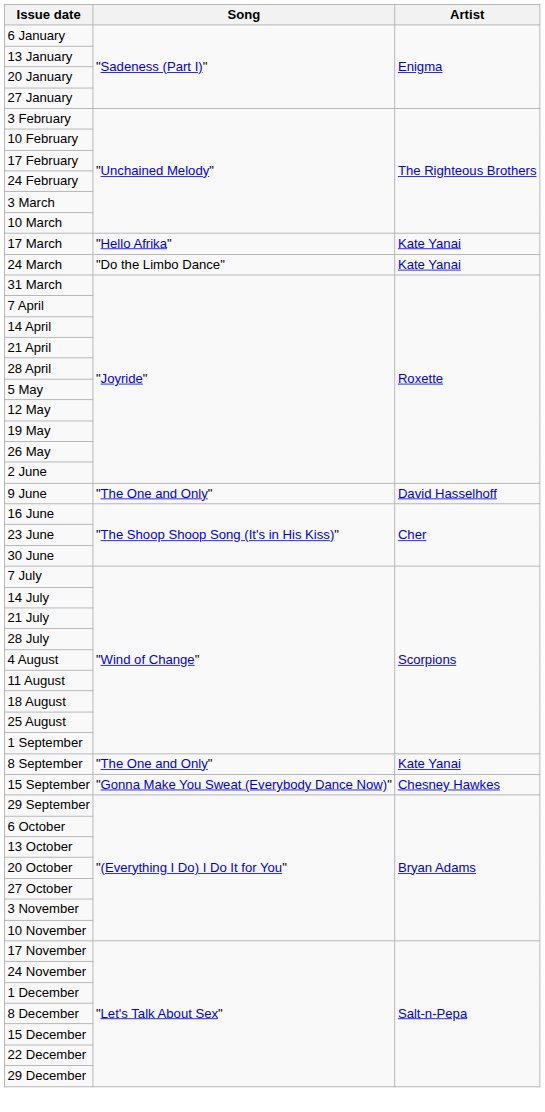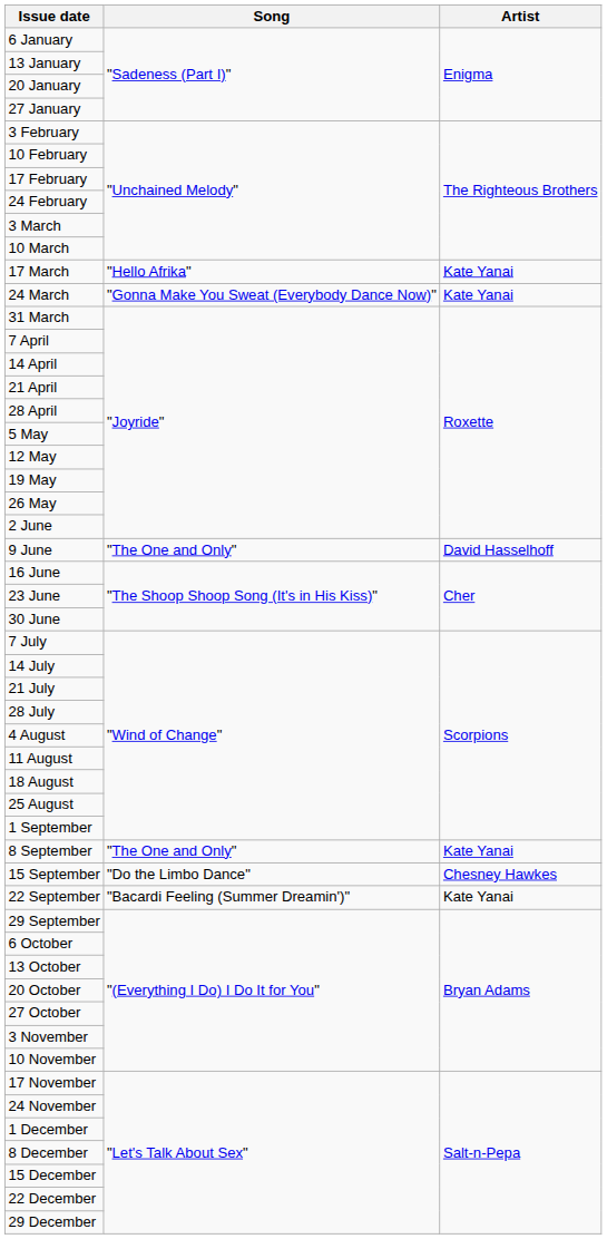24 March | Song: "Do the Limbo Dance" -> "Gonna Make You Sweat (Everybody Dance Now)"
15 September | Song: "Gonna Make You Sweat (Everybody Dance Now)" -> "Do the Limbo Dance"
+ row: 22 September | "Bacardi Feeling (Summer Dreamin')" | Kate Yanai
